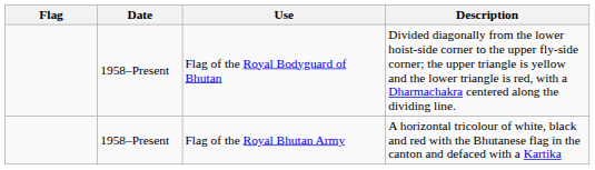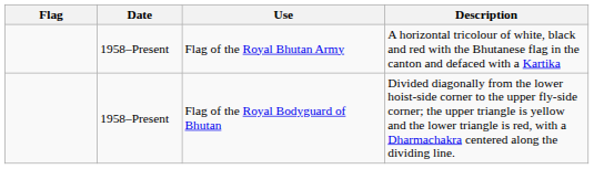rows swapped: Flag of the Royal Bhutan Army <-> Flag of the Royal Bodyguard of Bhutan
